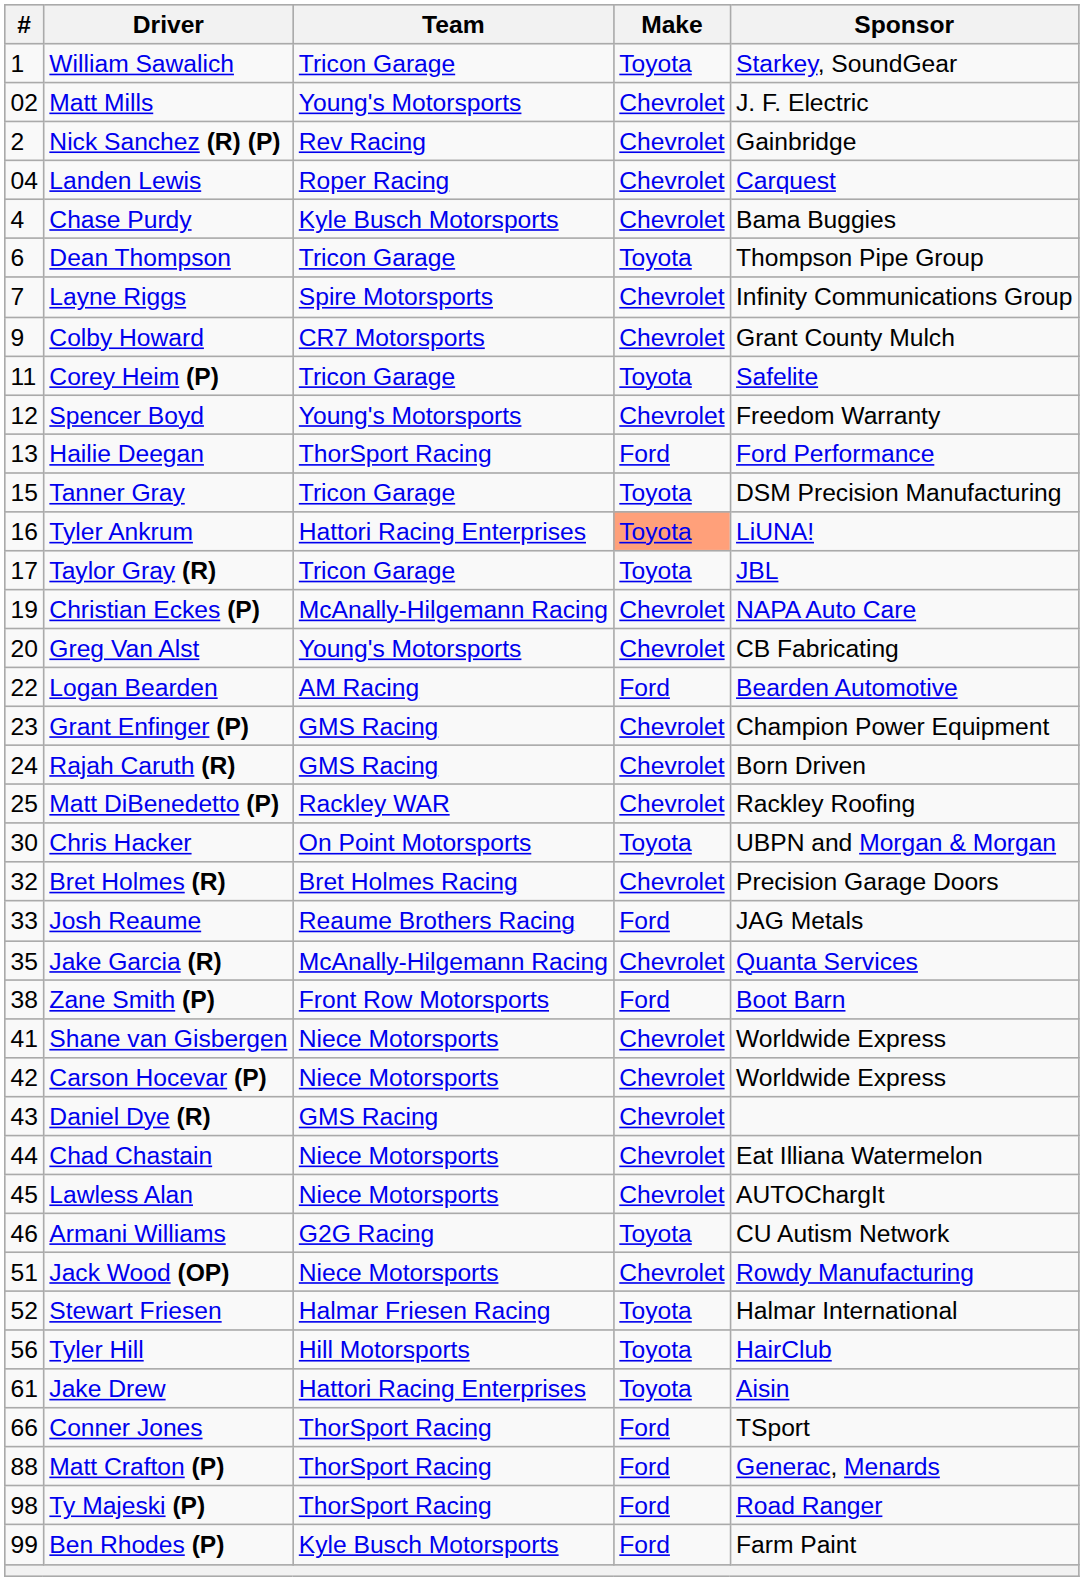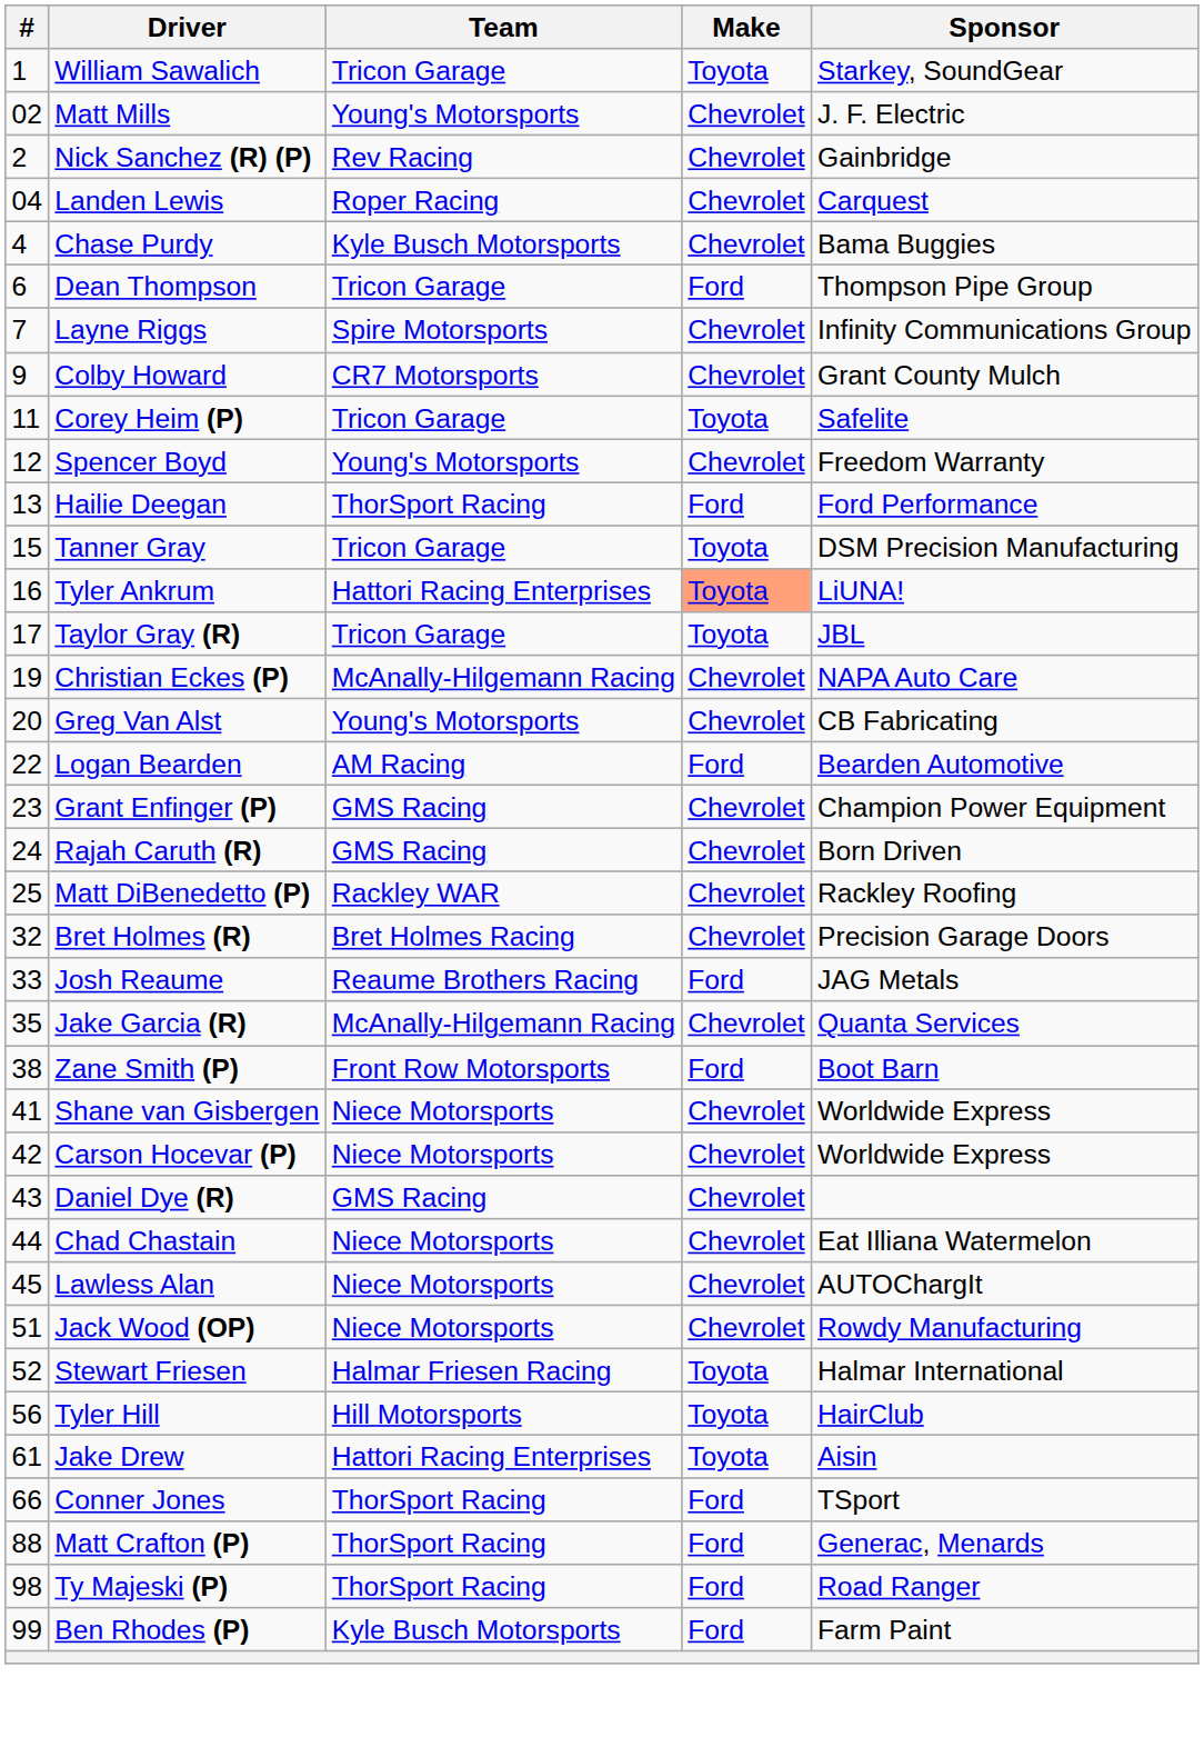Dean Thompson | Make: Toyota -> Ford
- row: 30 | Chris Hacker | On Point Motorsports | Toyota | UBPN and Morgan & Morgan
- row: 46 | Armani Williams | G2G Racing | Toyota | CU Autism Network
